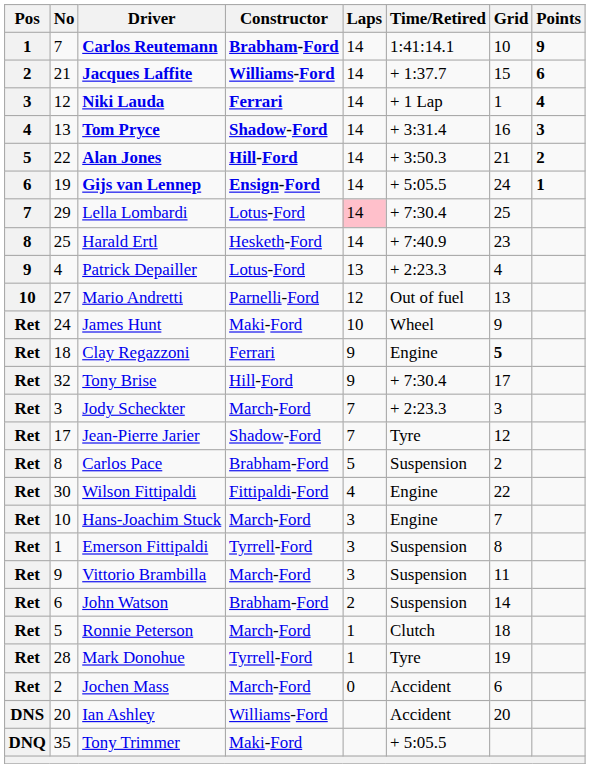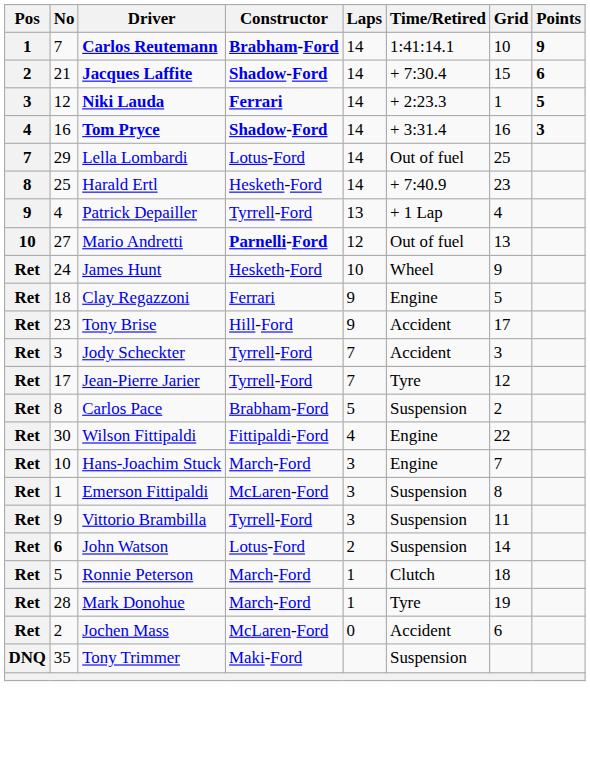Jacques Laffite | Constructor: Williams-Ford -> Shadow-Ford
Jacques Laffite | Time/Retired: + 1:37.7 -> + 7:30.4
Niki Lauda | Time/Retired: + 1 Lap -> + 2:23.3
Niki Lauda | Points: 4 -> 5
Tom Pryce | No: 13 -> 16
- row: 5 | 22 | Alan Jones | Hill-Ford | 14 | + 3:50.3 | 21 | 2
- row: 6 | 19 | Gijs van Lennep | Ensign-Ford | 14 | + 5:05.5 | 24 | 1
Lella Lombardi | Laps: pink background -> no background
Lella Lombardi | Time/Retired: + 7:30.4 -> Out of fuel
Patrick Depailler | Constructor: Lotus-Ford -> Tyrrell-Ford
Patrick Depailler | Time/Retired: + 2:23.3 -> + 1 Lap
Mario Andretti | Constructor: normal -> bold
James Hunt | Constructor: Maki-Ford -> Hesketh-Ford
Clay Regazzoni | Grid: bold -> normal
Tony Brise | No: 32 -> 23
Tony Brise | Time/Retired: + 7:30.4 -> Accident
Jody Scheckter | Constructor: March-Ford -> Tyrrell-Ford
Jody Scheckter | Time/Retired: + 2:23.3 -> Accident
Jean-Pierre Jarier | Constructor: Shadow-Ford -> Tyrrell-Ford
Emerson Fittipaldi | Constructor: Tyrrell-Ford -> McLaren-Ford
Vittorio Brambilla | Constructor: March-Ford -> Tyrrell-Ford
John Watson | No: normal -> bold
John Watson | Constructor: Brabham-Ford -> Lotus-Ford
Mark Donohue | Constructor: Tyrrell-Ford -> March-Ford
Jochen Mass | Constructor: March-Ford -> McLaren-Ford
- row: DNS | 20 | Ian Ashley | Williams-Ford | Accident | 20
Tony Trimmer | Time/Retired: + 5:05.5 -> Suspension
